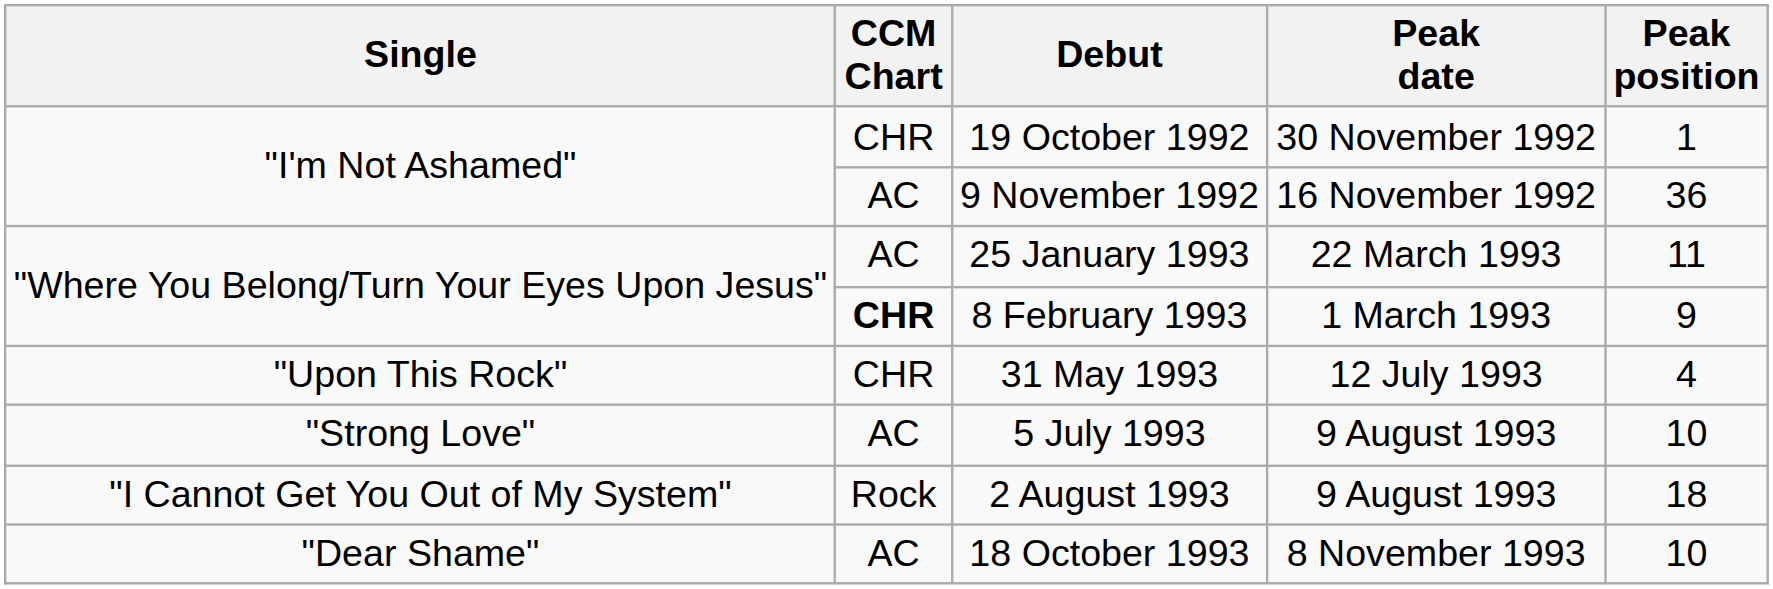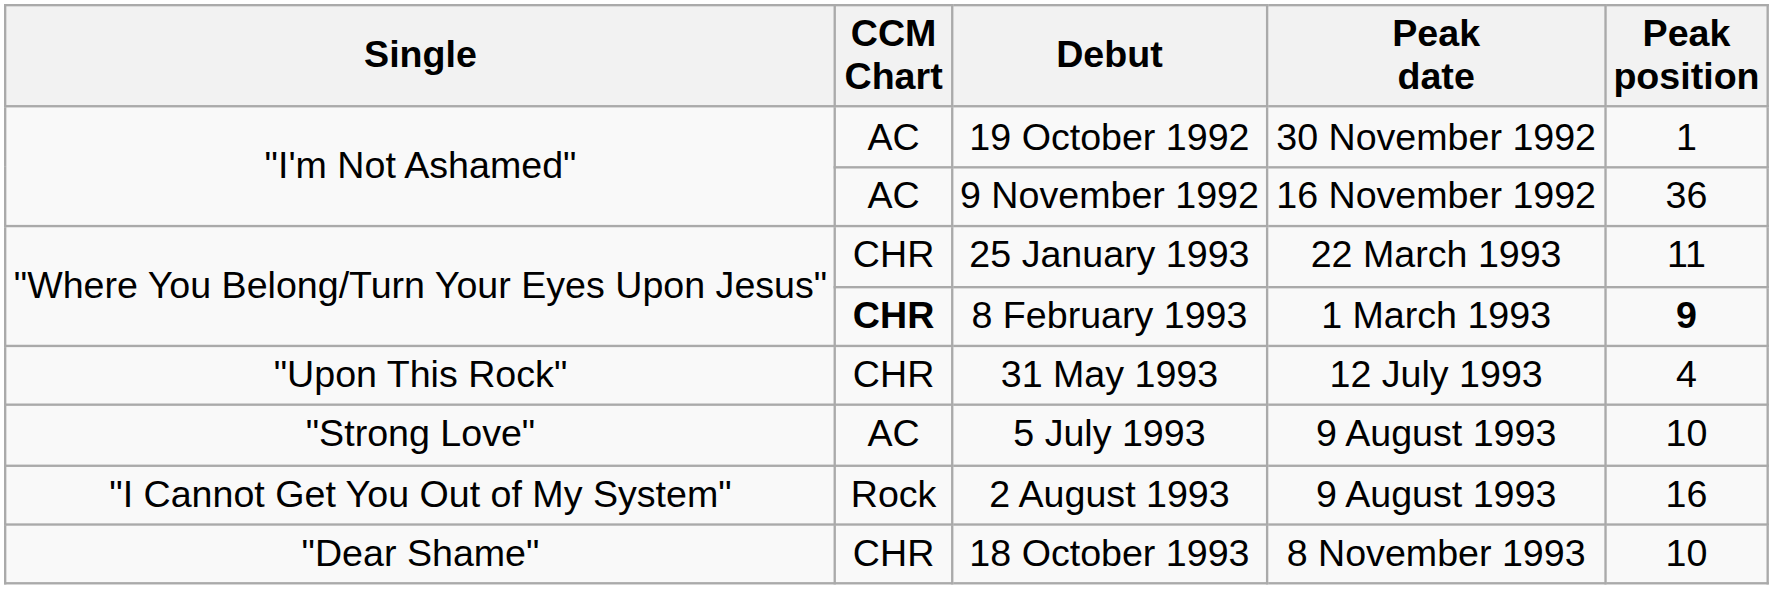19 October 1992 | CCM Chart: CHR -> AC
25 January 1993 | CCM Chart: AC -> CHR
8 February 1993 | Peak position: normal -> bold
2 August 1993 | Peak position: 18 -> 16
18 October 1993 | CCM Chart: AC -> CHR
